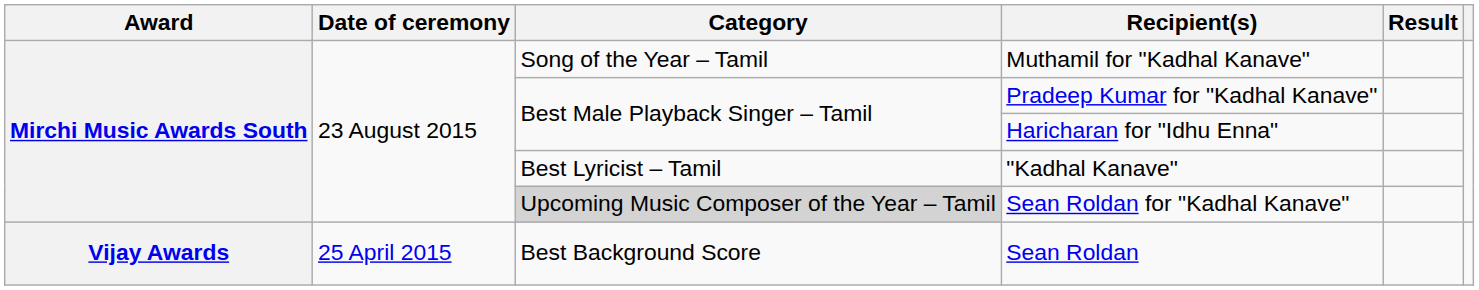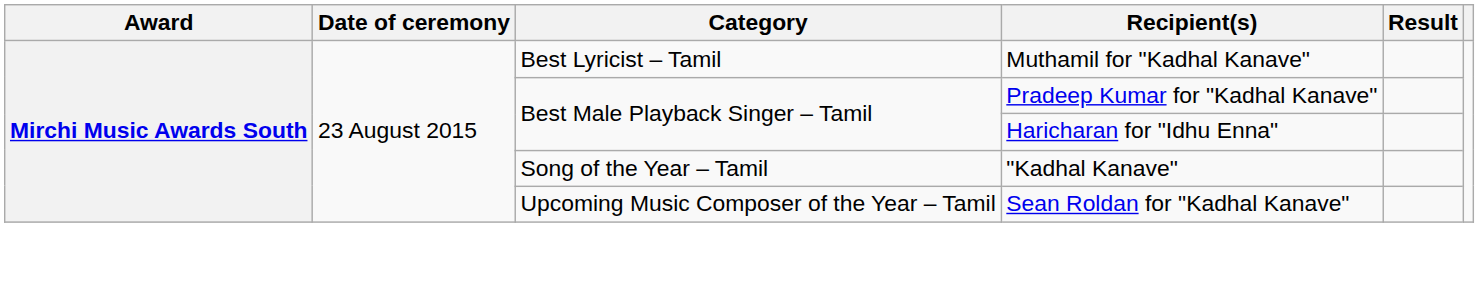Muthamil for "Kadhal Kanave" | Category: Song of the Year – Tamil -> Best Lyricist – Tamil
"Kadhal Kanave" | Category: Best Lyricist – Tamil -> Song of the Year – Tamil
Sean Roldan for "Kadhal Kanave" | Category: lightgrey background -> no background
- row: Vijay Awards | 25 April 2015 | Best Background Score | Sean Roldan
